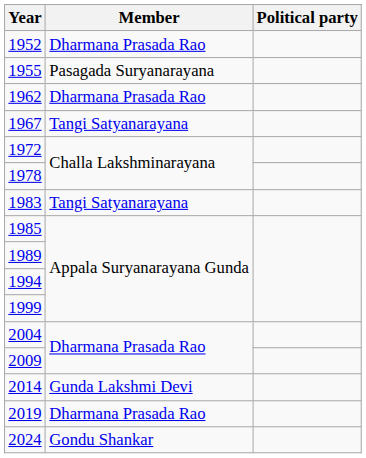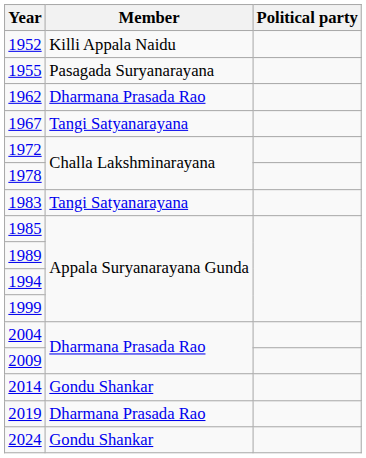1952 | Member: Dharmana Prasada Rao -> Killi Appala Naidu
2014 | Member: Gunda Lakshmi Devi -> Gondu Shankar
